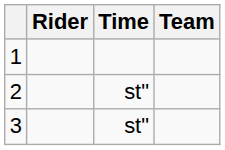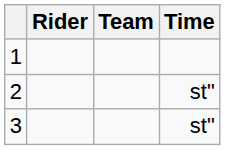columns swapped: Team <-> Time
